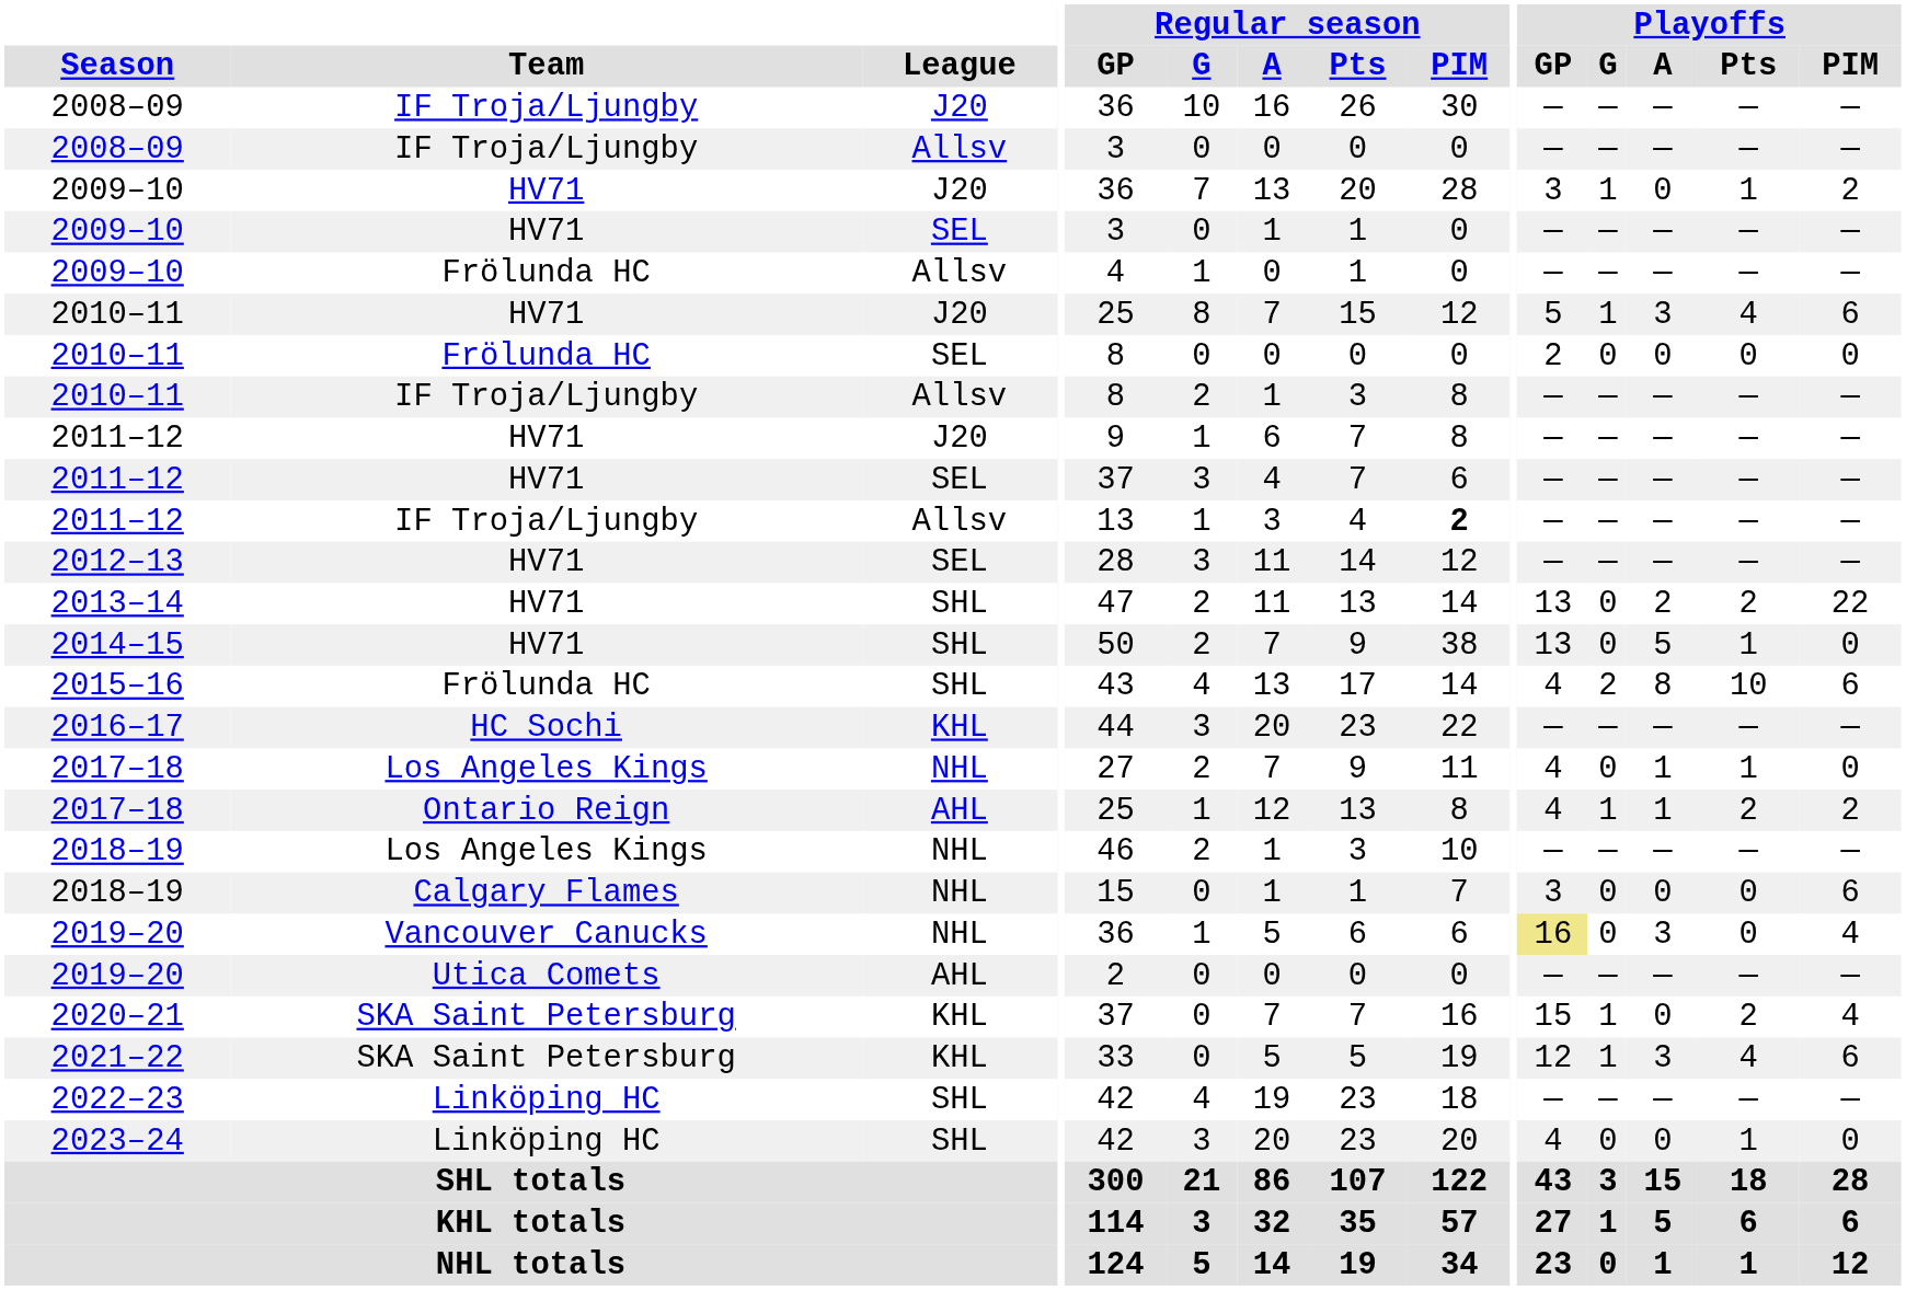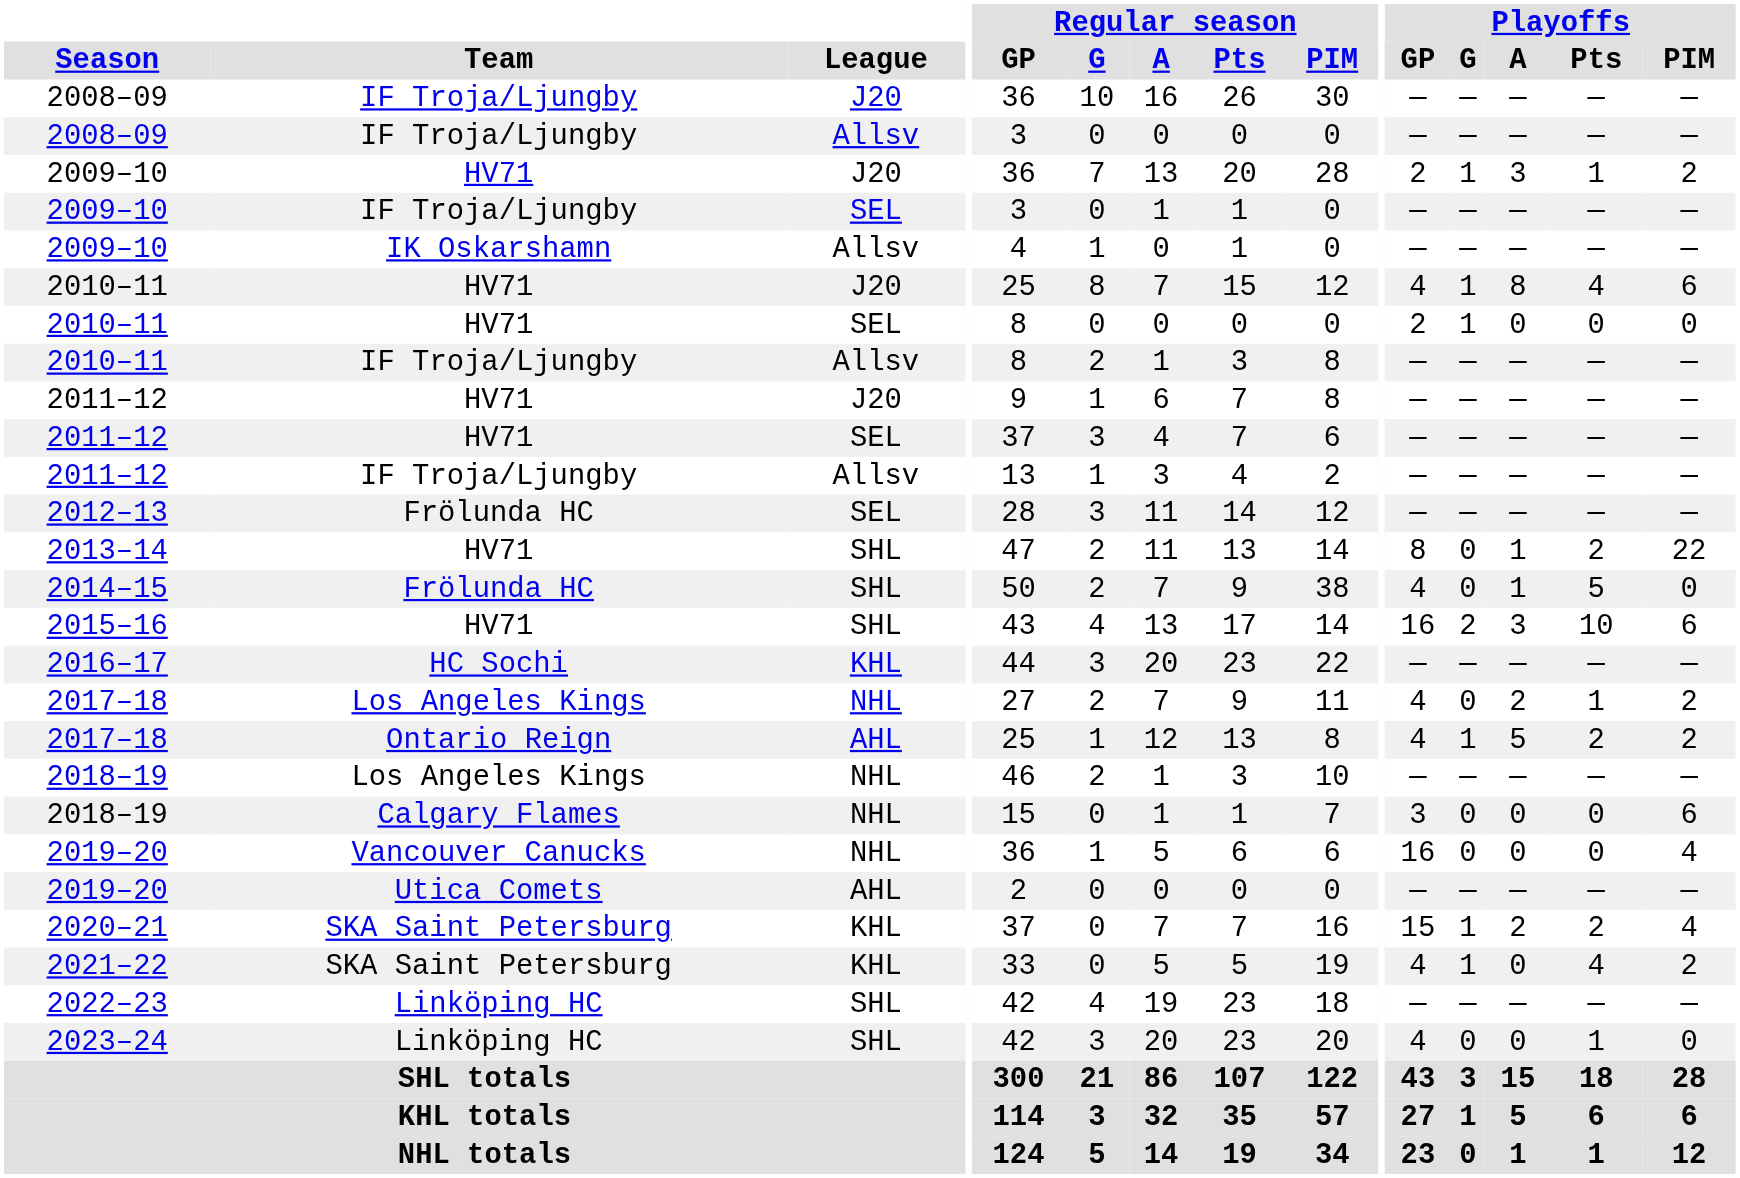2009–10 / J20 | Playoffs / GP: 3 -> 2
2009–10 / J20 | Playoffs / A: 0 -> 3
2009–10 / SEL | Team: HV71 -> IF Troja/Ljungby
2009–10 / Allsv | Team: Frölunda HC -> IK Oskarshamn
2010–11 / J20 | Playoffs / GP: 5 -> 4
2010–11 / J20 | Playoffs / A: 3 -> 8
2010–11 / SEL | Team: Frölunda HC -> HV71
2010–11 / SEL | Playoffs / G: 0 -> 1
2011–12 / Allsv | Regular season / PIM: bold -> normal
2012–13 | Team: HV71 -> Frölunda HC
2013–14 | Playoffs / GP: 13 -> 8
2013–14 | Playoffs / A: 2 -> 1
2014–15 | Team: HV71 -> Frölunda HC
2014–15 | Playoffs / GP: 13 -> 4
2014–15 | Playoffs / A: 5 -> 1
2014–15 | Playoffs / Pts: 1 -> 5
2015–16 | Team: Frölunda HC -> HV71
2015–16 | Playoffs / GP: 4 -> 16
2015–16 | Playoffs / A: 8 -> 3
2017–18 / NHL | Playoffs / A: 1 -> 2
2017–18 / NHL | Playoffs / PIM: 0 -> 2
2017–18 / AHL | Playoffs / A: 1 -> 5
2019–20 / NHL | Playoffs / GP: khaki background -> no background
2019–20 / NHL | Playoffs / A: 3 -> 0
2020–21 | Playoffs / A: 0 -> 2
2021–22 | Playoffs / GP: 12 -> 4
2021–22 | Playoffs / A: 3 -> 0
2021–22 | Playoffs / PIM: 6 -> 2
